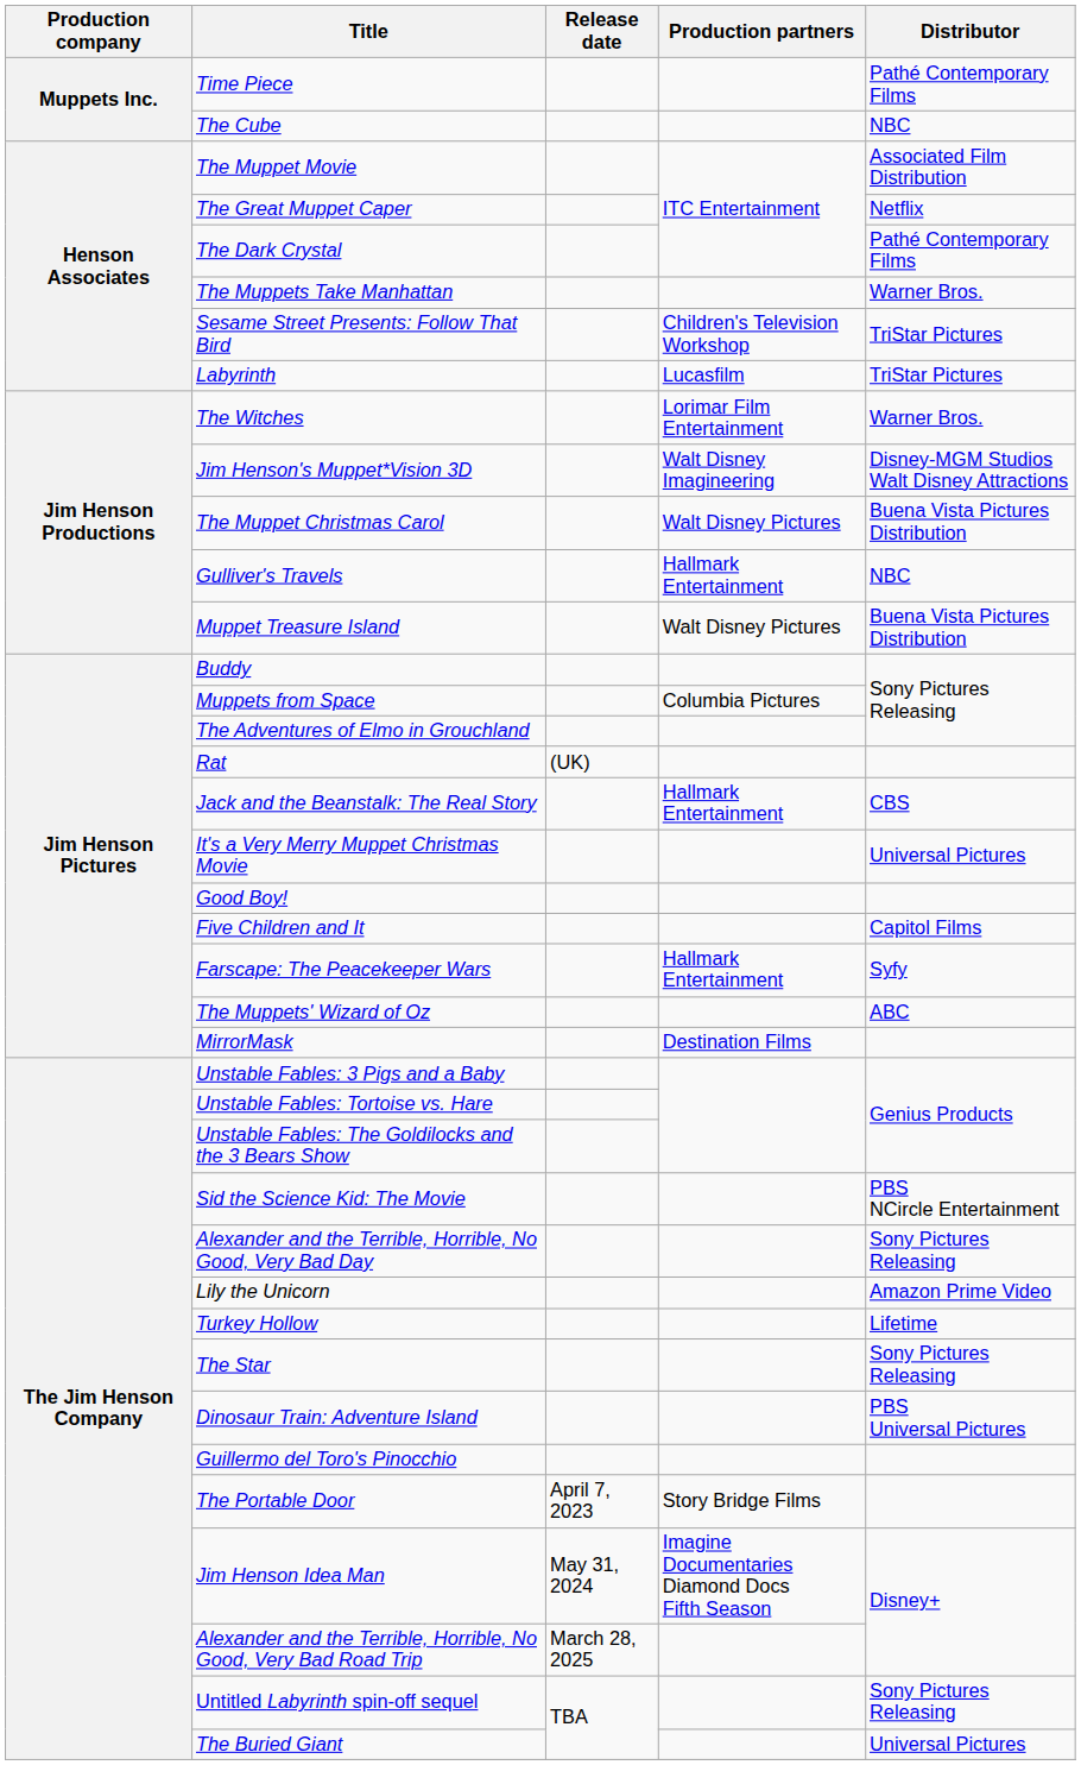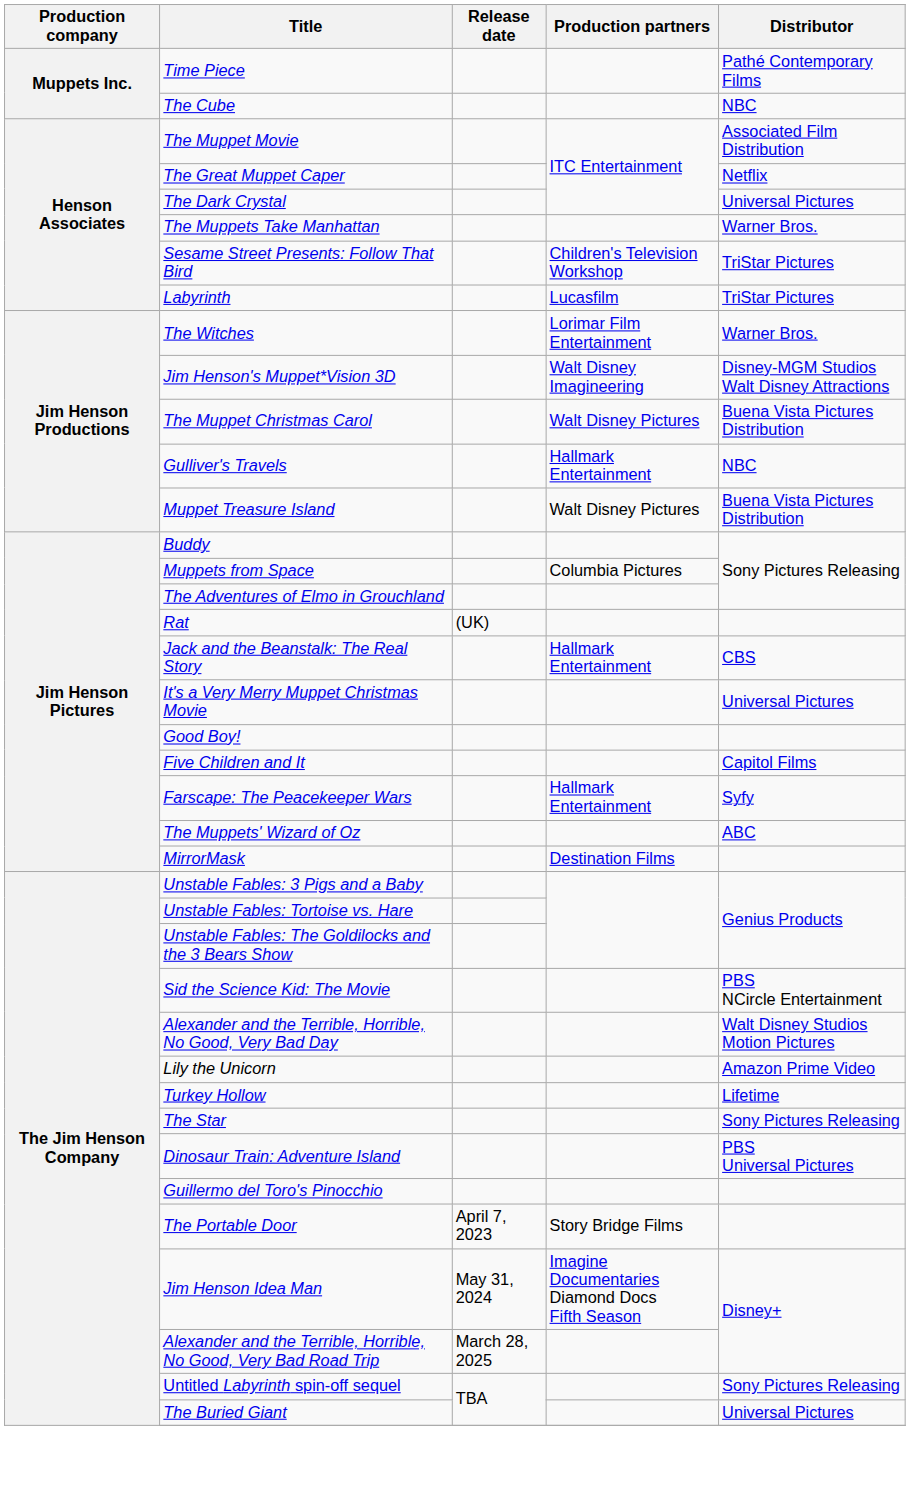The Dark Crystal | Distributor: Pathé Contemporary Films -> Universal Pictures
Alexander and the Terrible, Horrible, No Good, Very Bad Day | Distributor: Sony Pictures Releasing -> Walt Disney Studios Motion Pictures
